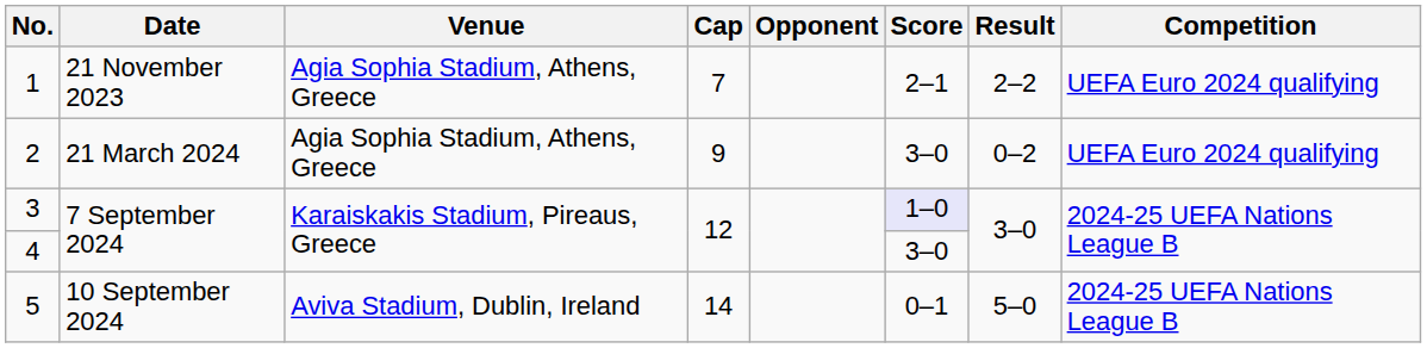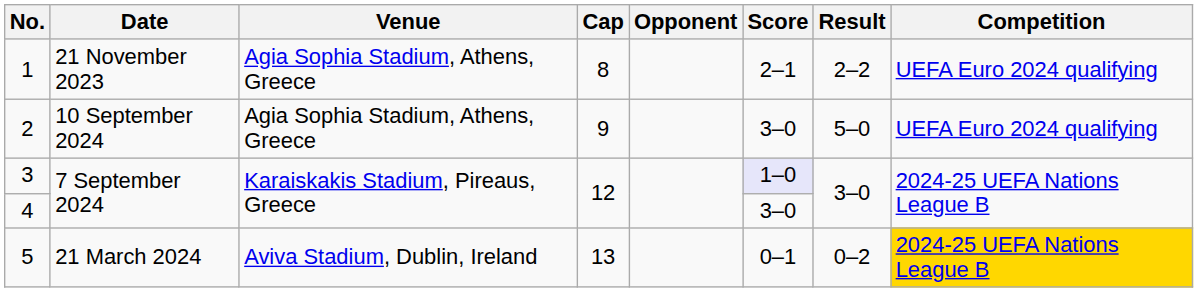1 | Cap: 7 -> 8
2 | Date: 21 March 2024 -> 10 September 2024
2 | Result: 0–2 -> 5–0
5 | Date: 10 September 2024 -> 21 March 2024
5 | Cap: 14 -> 13
5 | Result: 5–0 -> 0–2
5 | Competition: no background -> gold background
